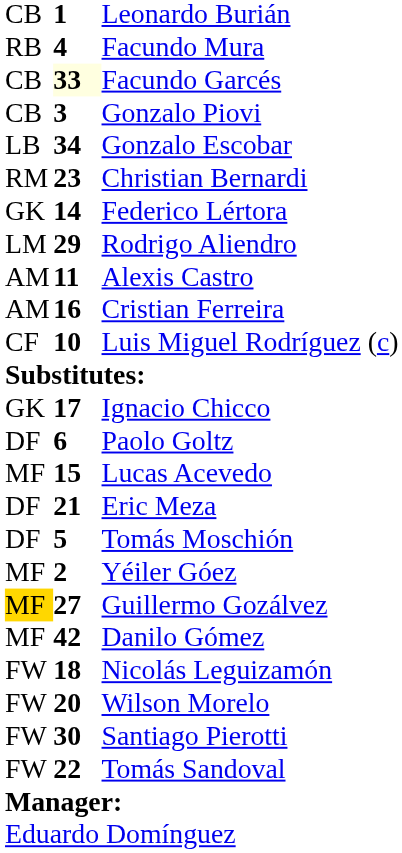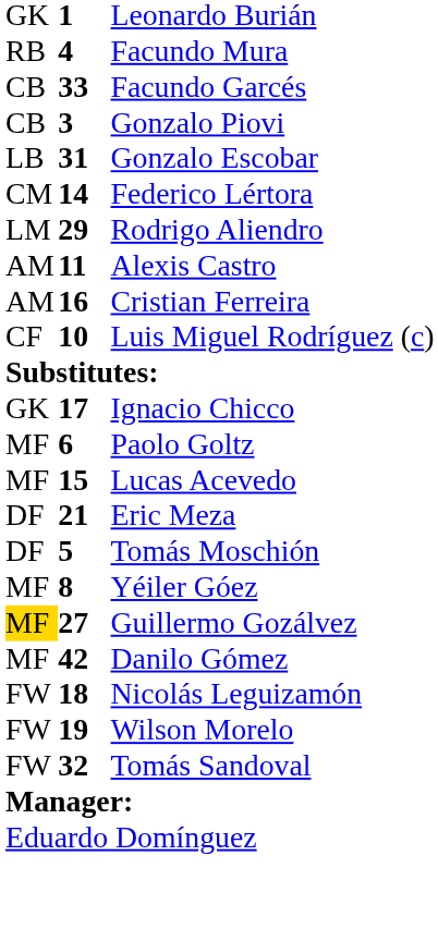Leonardo Burián | column 1: CB -> GK
Facundo Garcés | column 2: lightyellow background -> no background
Gonzalo Escobar | column 2: 34 -> 31
- row: RM | 23 | Christian Bernardi
Federico Lértora | column 1: GK -> CM
Paolo Goltz | column 1: DF -> MF
Yéiler Góez | column 2: 2 -> 8
Wilson Morelo | column 2: 20 -> 19
- row: FW | 30 | Santiago Pierotti
Tomás Sandoval | column 2: 22 -> 32
